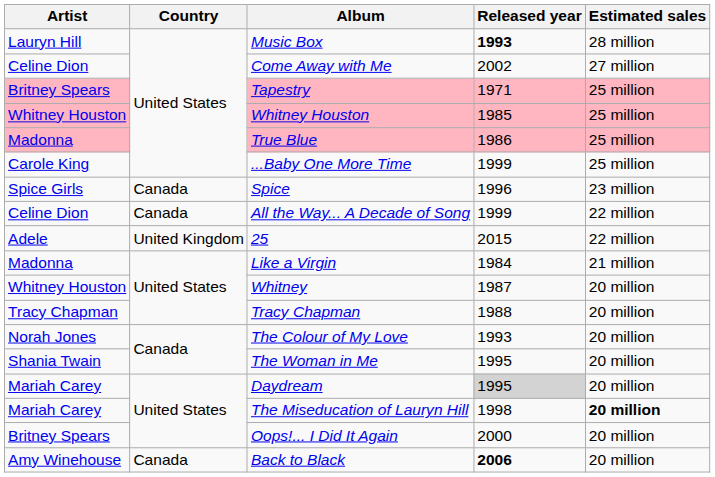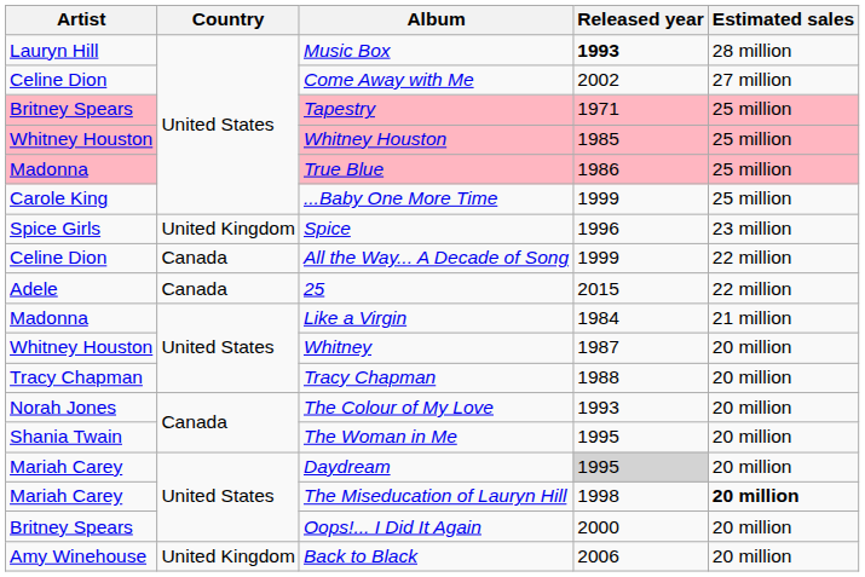Spice | Country: Canada -> United Kingdom
25 | Country: United Kingdom -> Canada
Back to Black | Country: Canada -> United Kingdom
Back to Black | Released year: bold -> normal
